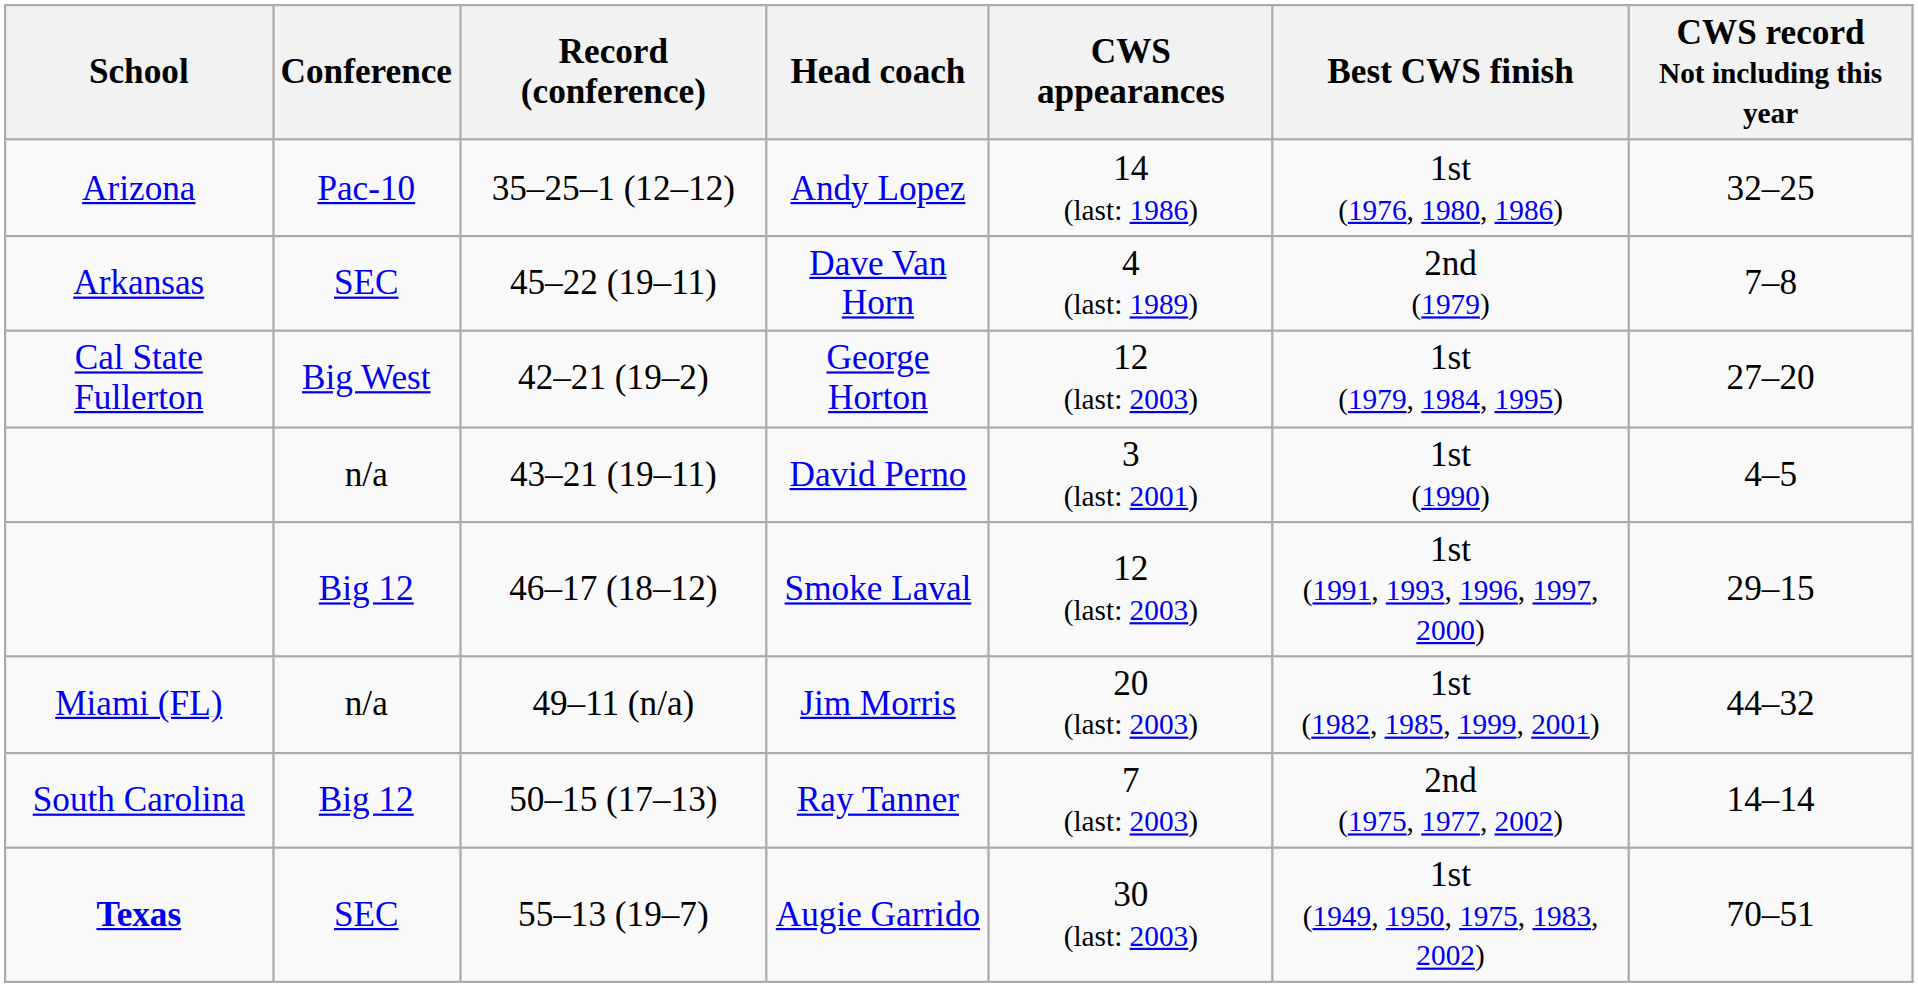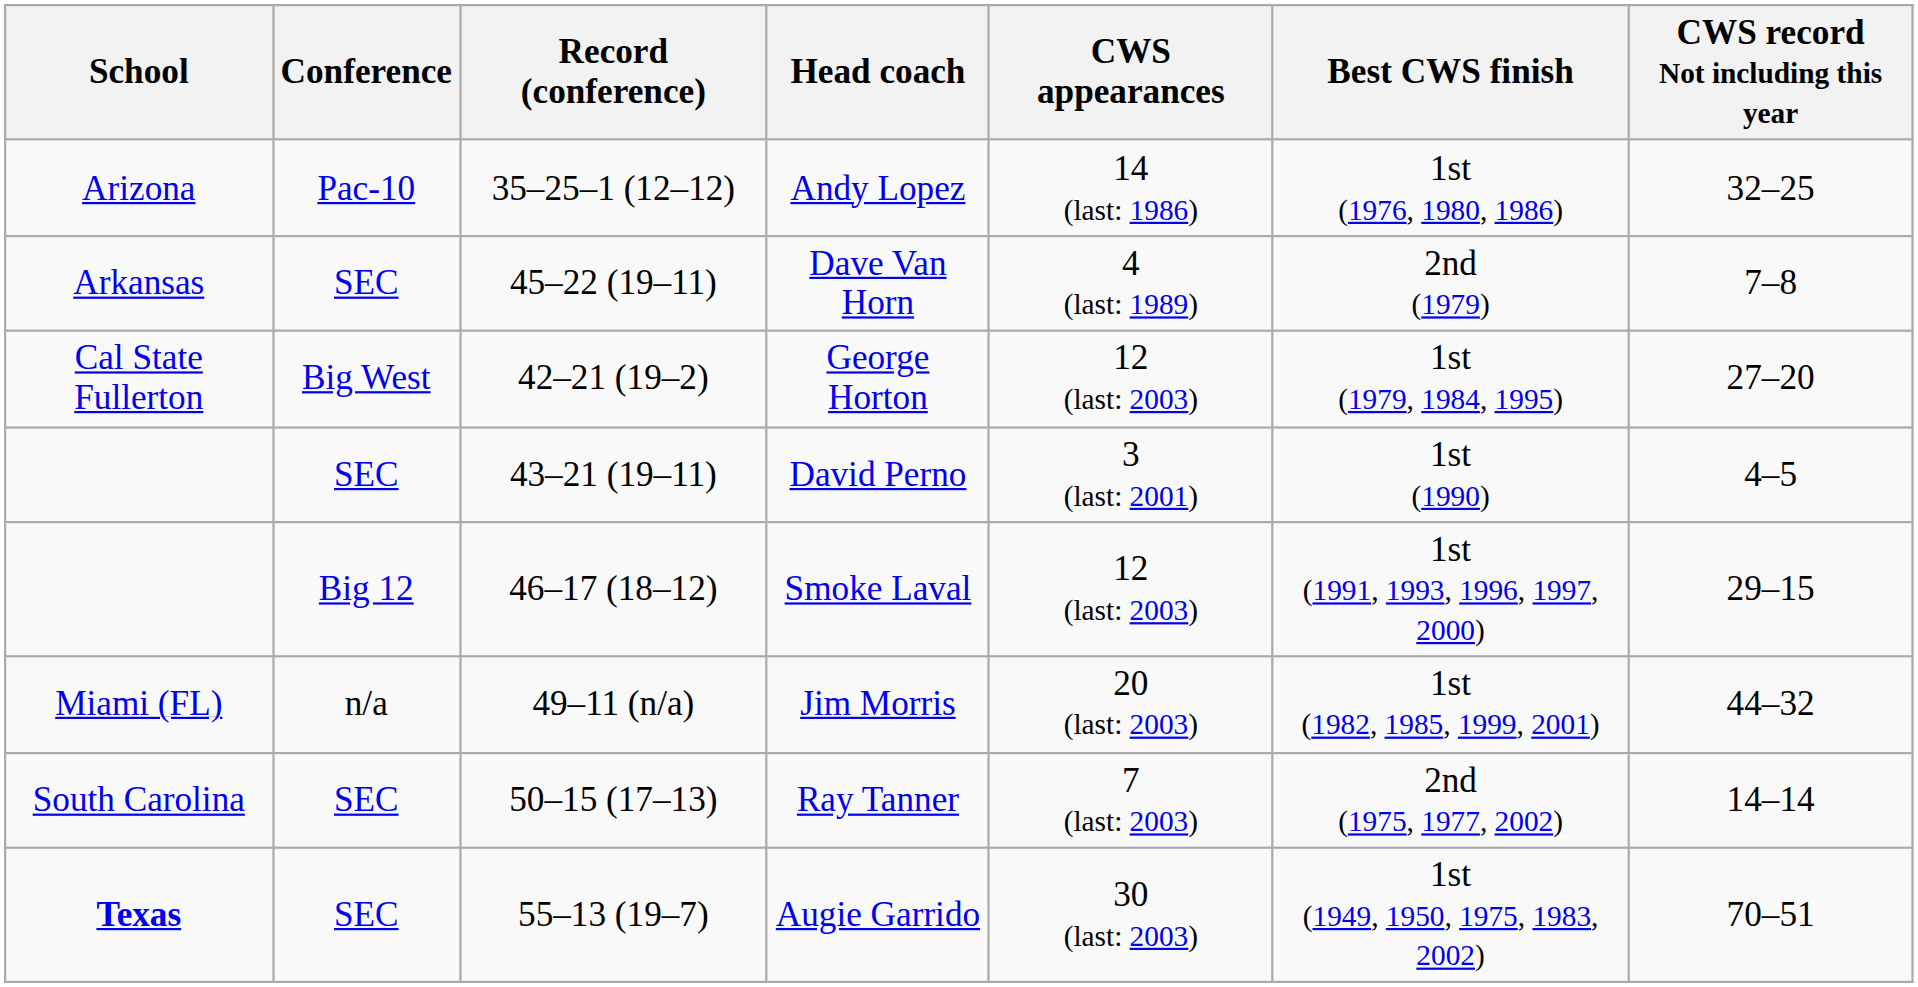David Perno | Conference: n/a -> SEC
Ray Tanner | Conference: Big 12 -> SEC
